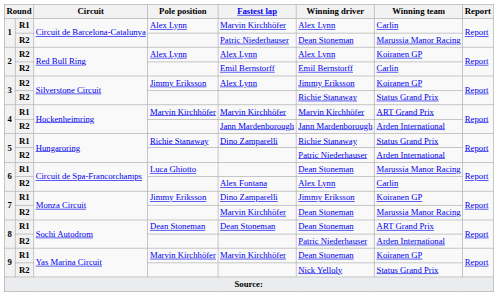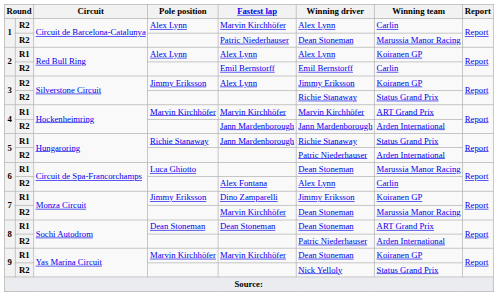1 / Alex Lynn | column 2: R1 -> R2
2 / Alex Lynn | column 2: R2 -> R1
5 / Richie Stanaway | Fastest lap: Dino Zamparelli -> Jann Mardenborough
